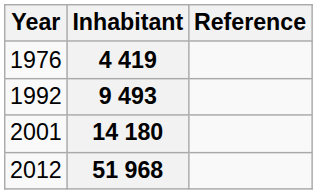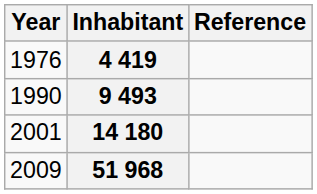9 493 | Year: 1992 -> 1990
51 968 | Year: 2012 -> 2009
